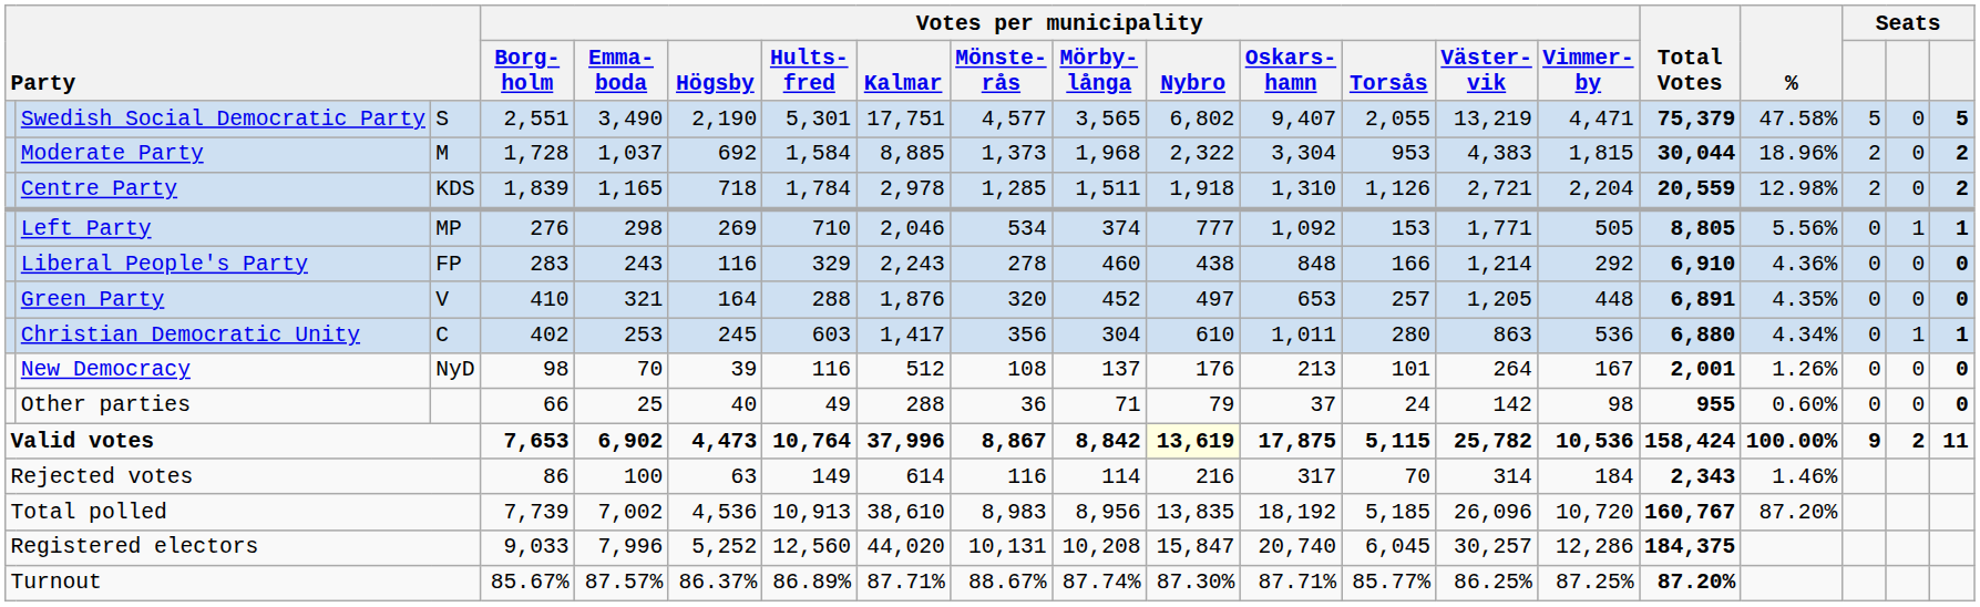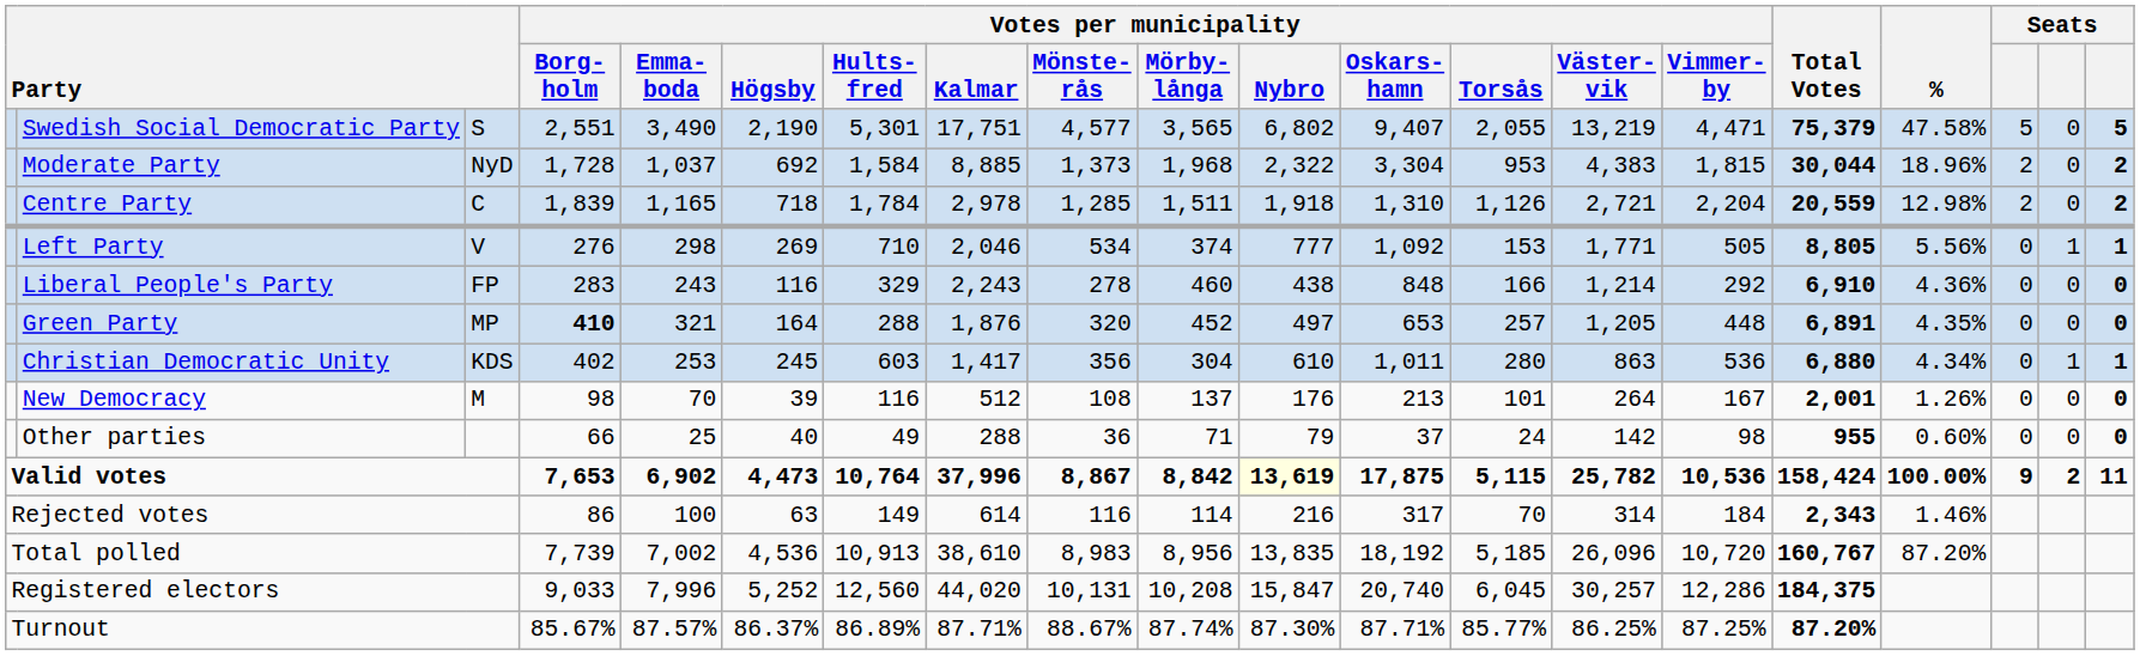Moderate Party | column 3: M -> NyD
Centre Party | column 3: KDS -> C
Left Party | column 3: MP -> V
Green Party | column 3: V -> MP
Green Party | Votes per municipality / Borg- holm: normal -> bold
Christian Democratic Unity | column 3: C -> KDS
New Democracy | column 3: NyD -> M
